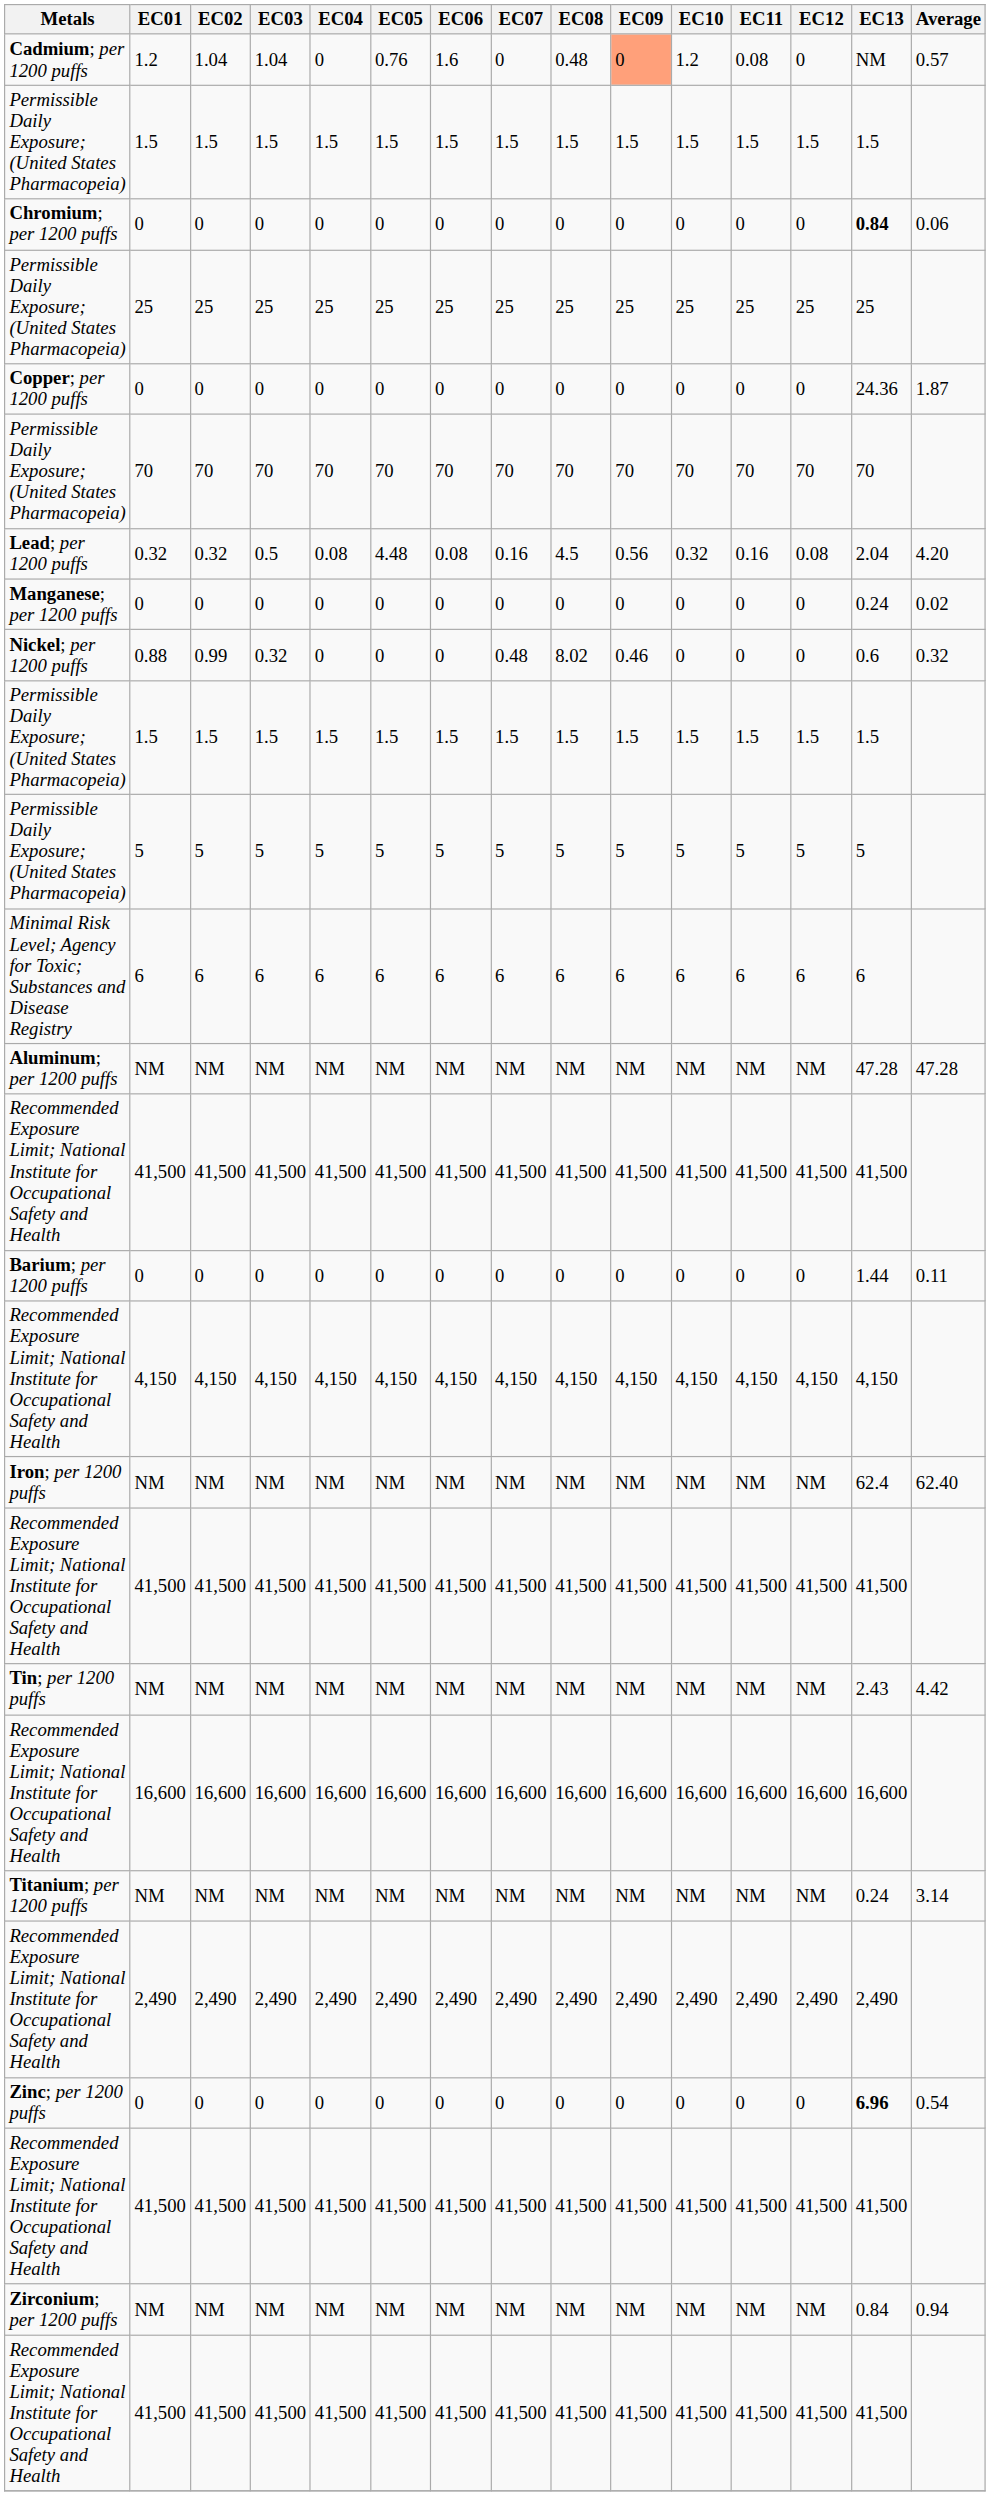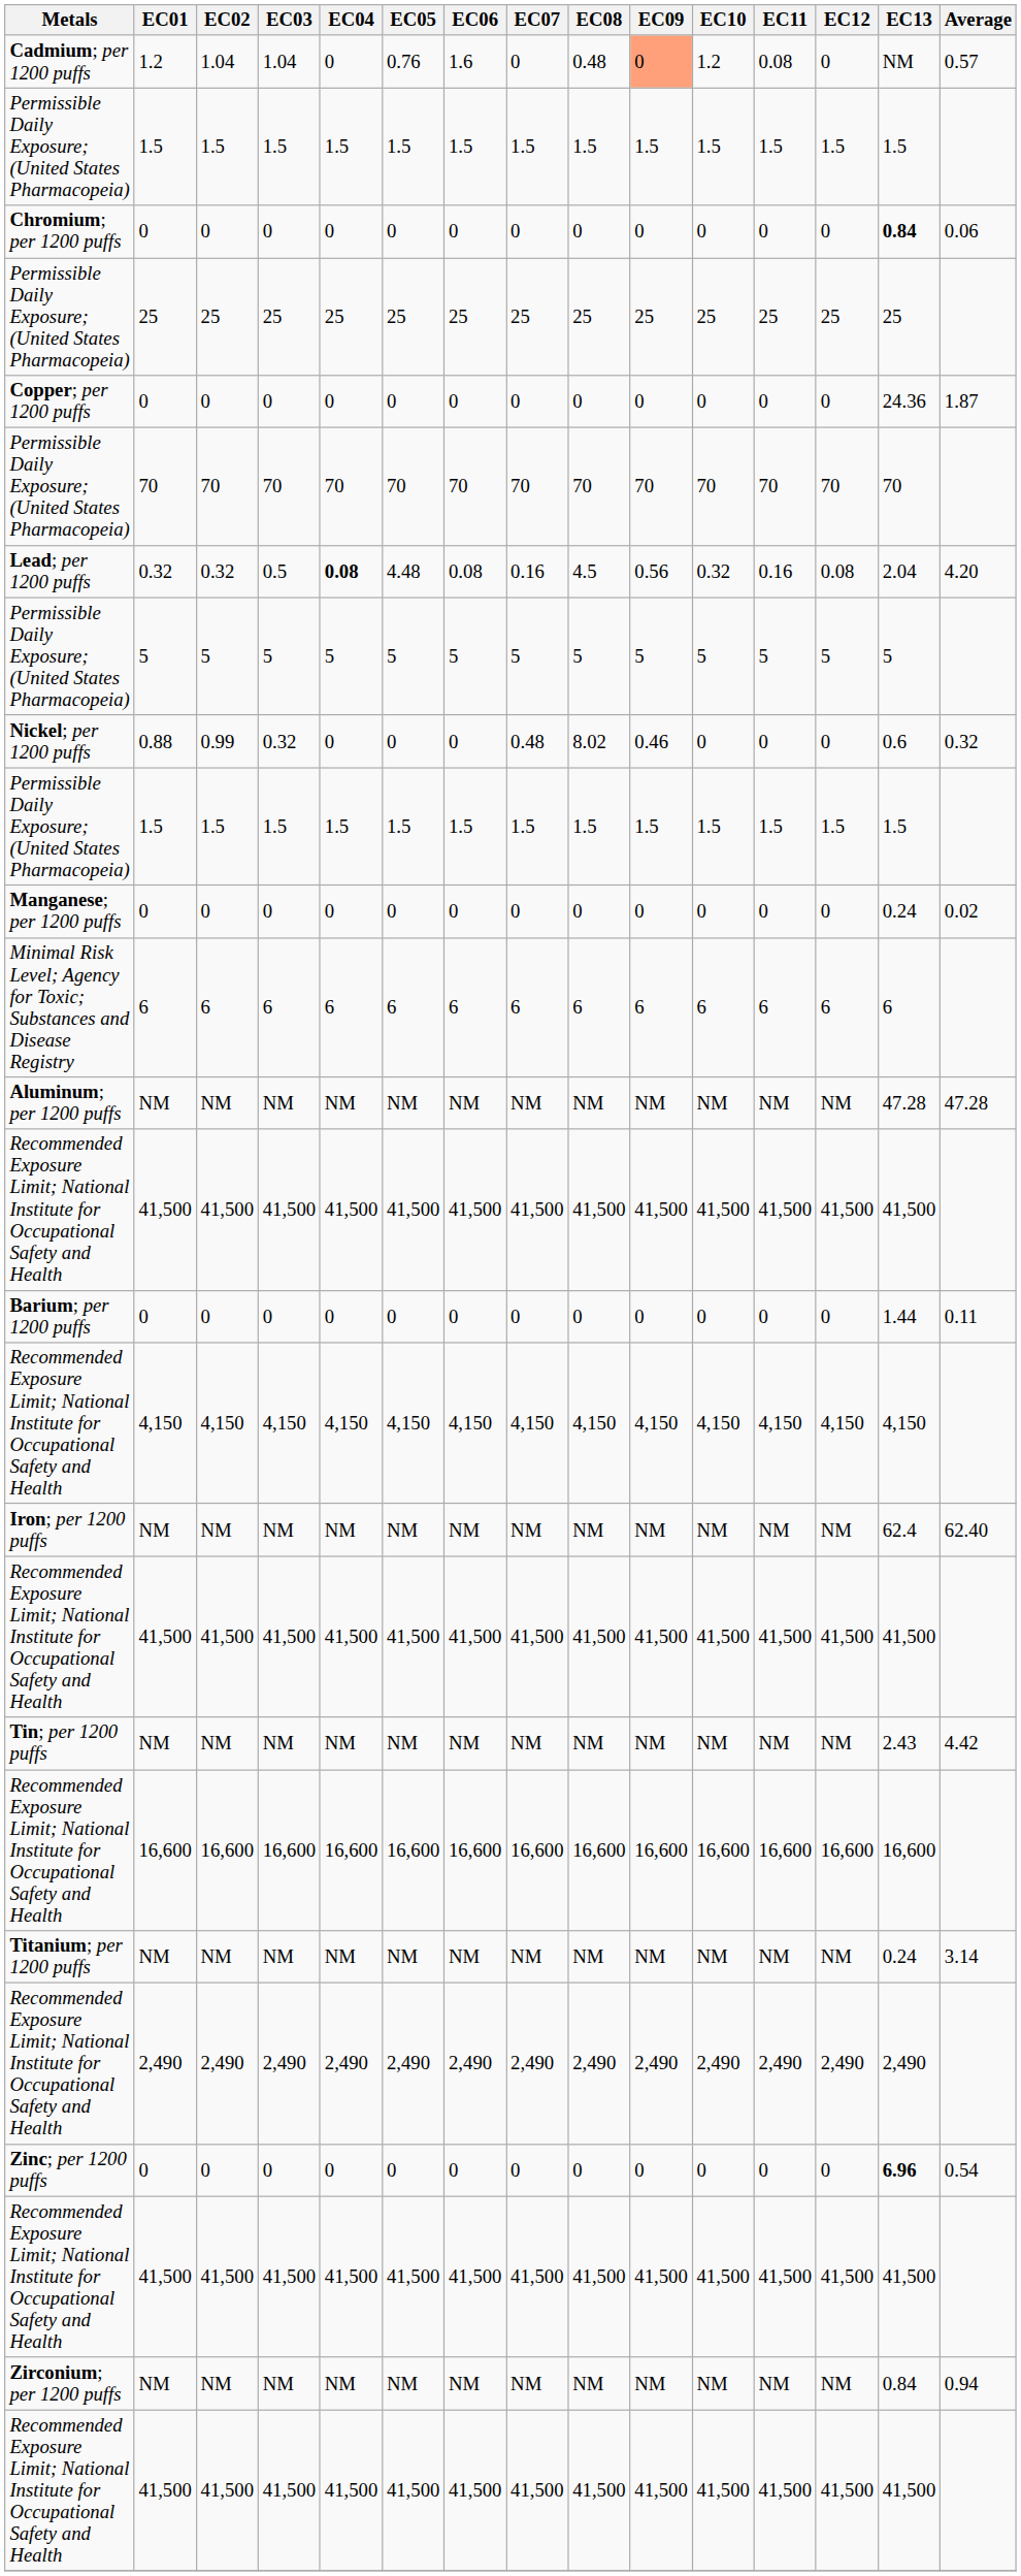Lead; per 1200 puffs | EC04: normal -> bold
rows swapped: Permissible Daily Exposure; (United States Pharmacopeia) / 5 <-> Manganese; per 1200 puffs
